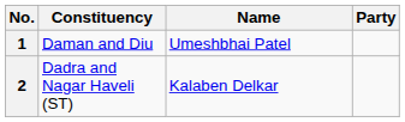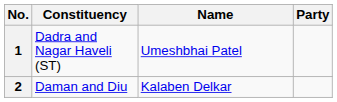1 | Constituency: Daman and Diu -> Dadra and Nagar Haveli (ST)
2 | Constituency: Dadra and Nagar Haveli (ST) -> Daman and Diu
